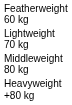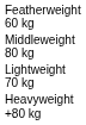rows swapped: Lightweight 70 kg <-> Middleweight 80 kg
